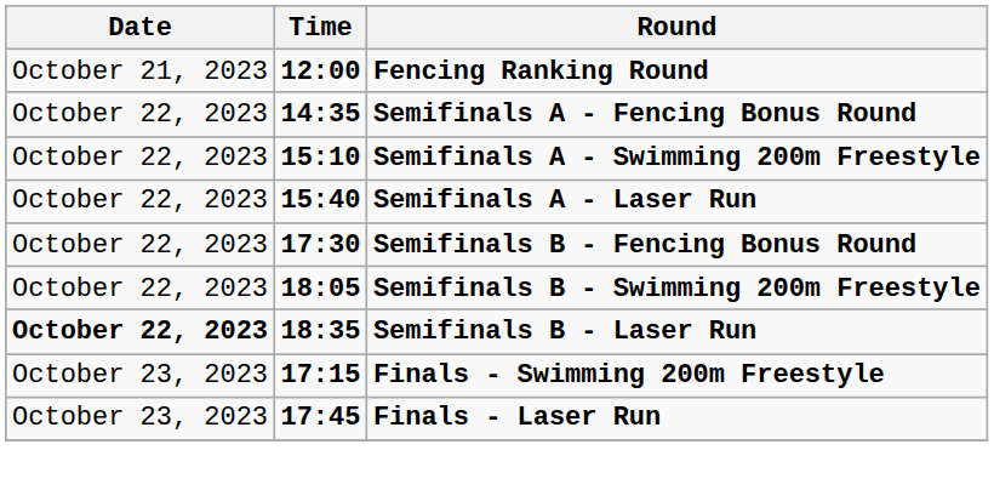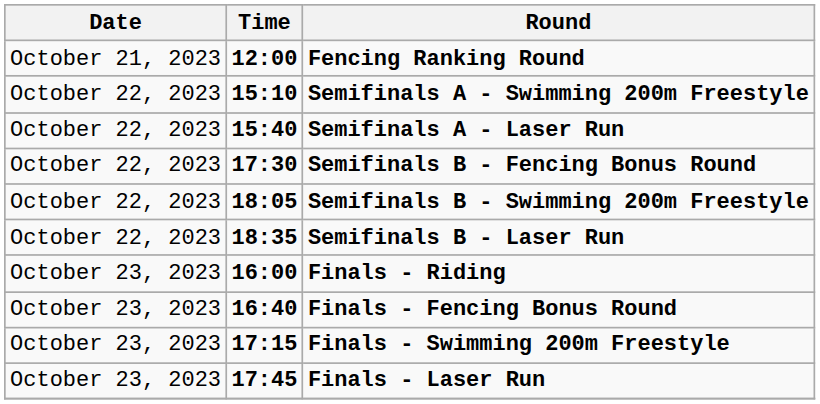- row: October 22, 2023 | 14:35 | Semifinals A - Fencing Bonus Round
Semifinals B - Laser Run | Date: bold -> normal
+ row: October 23, 2023 | 16:00 | Finals - Riding
+ row: October 23, 2023 | 16:40 | Finals - Fencing Bonus Round
